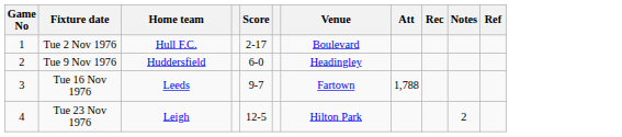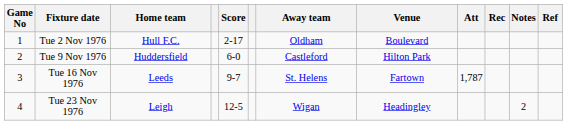+ column: Away team | Oldham | Castleford | St. Helens | Wigan
Tue 9 Nov 1976 | Venue: Headingley -> Hilton Park
Tue 16 Nov 1976 | Att: 1,788 -> 1,787
Tue 23 Nov 1976 | Venue: Hilton Park -> Headingley
